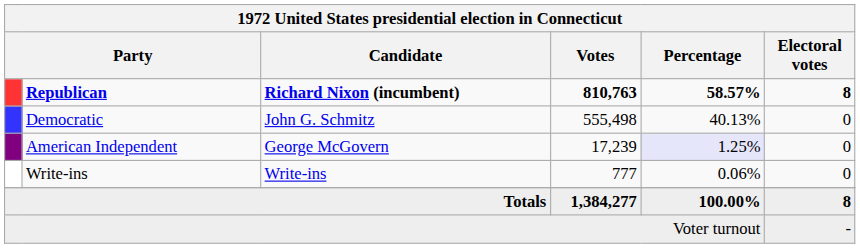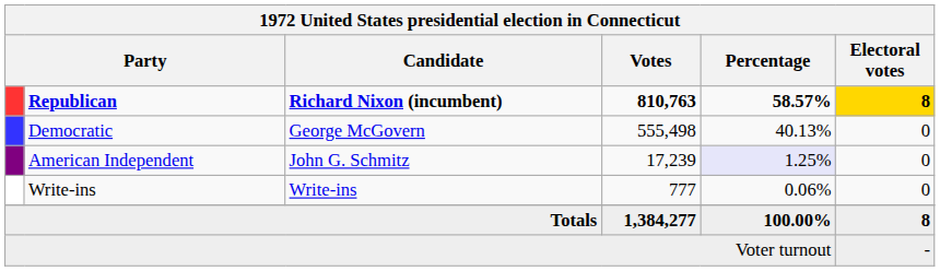Republican | Electoral votes: no background -> gold background
Democratic | Candidate: John G. Schmitz -> George McGovern
American Independent | Candidate: George McGovern -> John G. Schmitz
